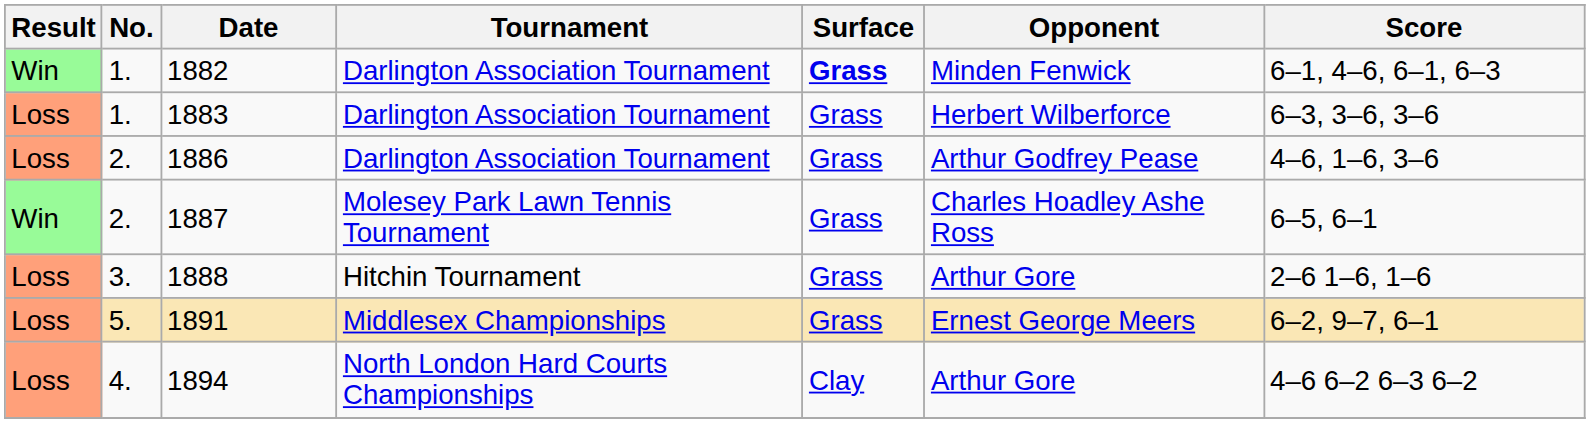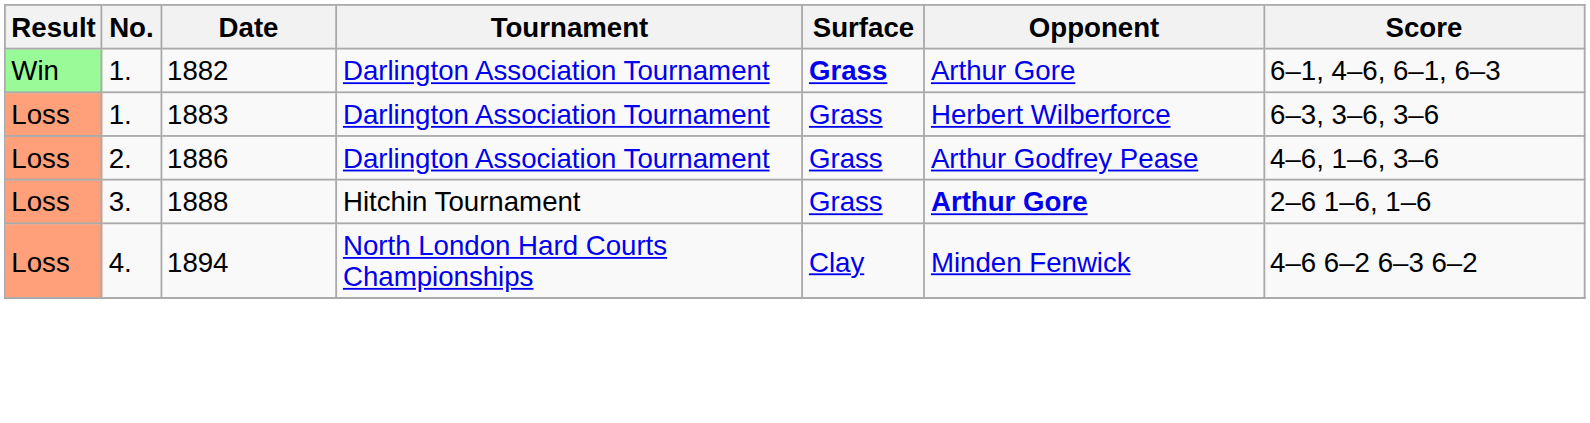1882 | Opponent: Minden Fenwick -> Arthur Gore
- row: Win | 2. | 1887 | Molesey Park Lawn Tennis Tournament | Grass | Charles Hoadley Ashe Ross | 6–5, 6–1
1888 | Opponent: normal -> bold
- row: Loss | 5. | 1891 | Middlesex Championships | Grass | Ernest George Meers | 6–2, 9–7, 6–1
1894 | Opponent: Arthur Gore -> Minden Fenwick
